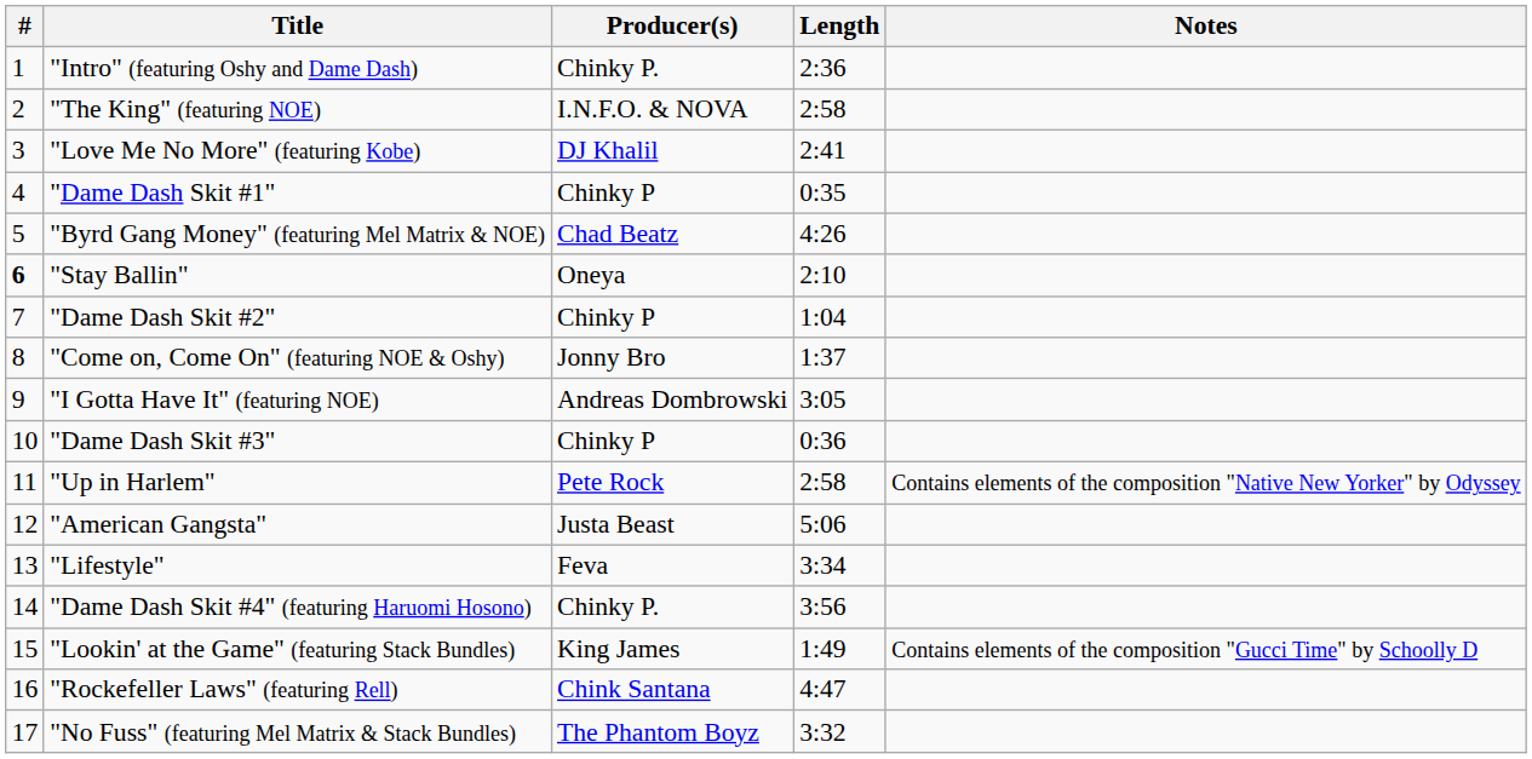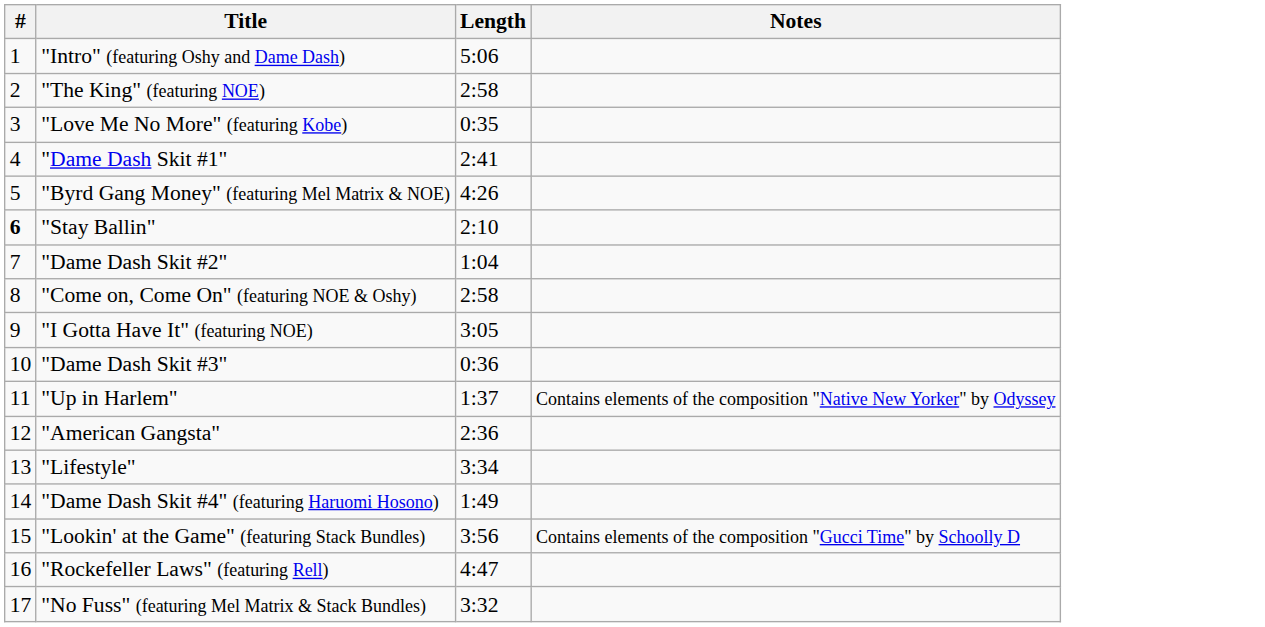- column: Producer(s) | Chinky P. | I.N.F.O. & NOVA | DJ Khalil | Chinky P | Chad Beatz | Oneya | Chinky P | Jonny Bro | Andreas Dombrowski | Chinky P | Pete Rock | Justa Beast | Feva | Chinky P. | King James | Chink Santana | The Phantom Boyz
"Intro" (featuring Oshy and Dame Dash) | Length: 2:36 -> 5:06
"Love Me No More" (featuring Kobe) | Length: 2:41 -> 0:35
"Dame Dash Skit #1" | Length: 0:35 -> 2:41
"Come on, Come On" (featuring NOE & Oshy) | Length: 1:37 -> 2:58
"Up in Harlem" | Length: 2:58 -> 1:37
"American Gangsta" | Length: 5:06 -> 2:36
"Dame Dash Skit #4" (featuring Haruomi Hosono) | Length: 3:56 -> 1:49
"Lookin' at the Game" (featuring Stack Bundles) | Length: 1:49 -> 3:56
